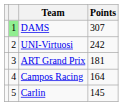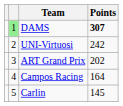DAMS | Points: normal -> bold
ART Grand Prix | Points: 181 -> 202
